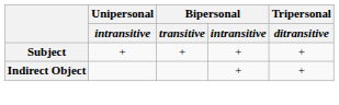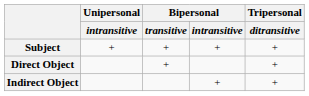+ row: Direct Object | + | +
